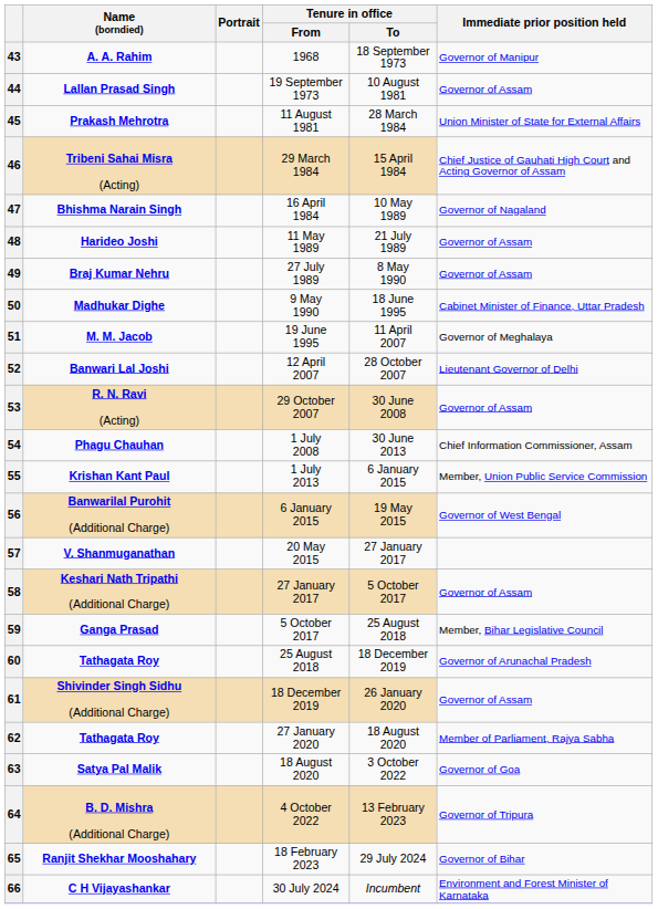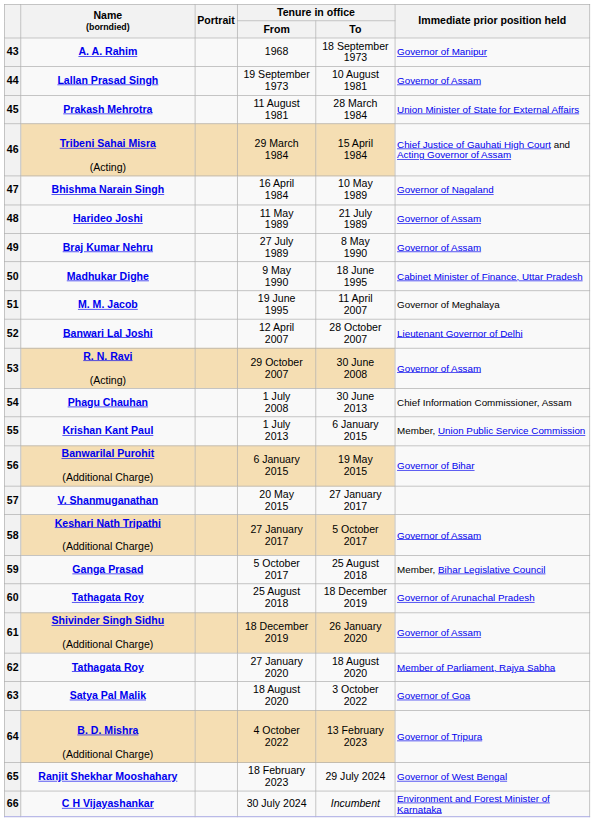56 | Immediate prior position held: Governor of West Bengal -> Governor of Bihar
65 | Immediate prior position held: Governor of Bihar -> Governor of West Bengal
